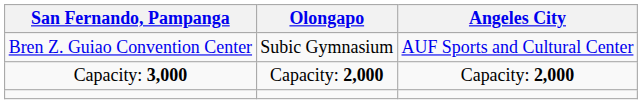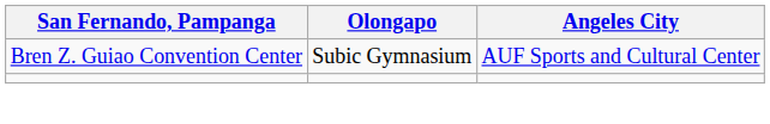- row: Capacity: 3,000 | Capacity: 2,000 | Capacity: 2,000
